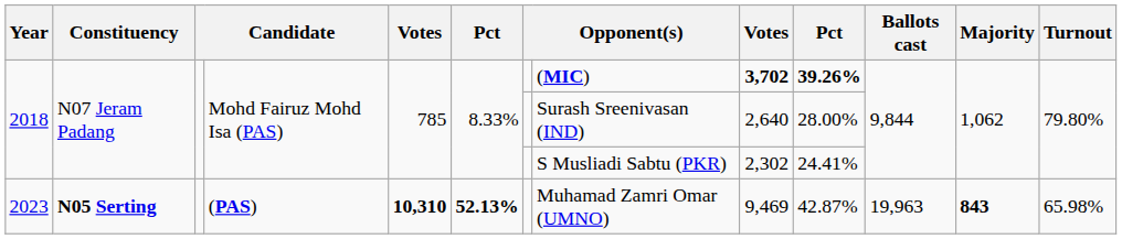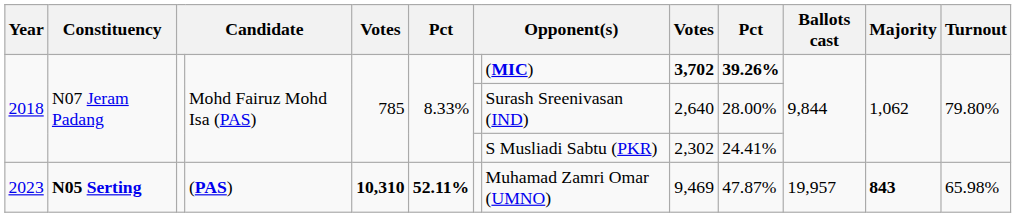2023 | column 6: 52.13% -> 52.11%
2023 | column 10: 42.87% -> 47.87%
2023 | Ballots cast: 19,963 -> 19,957
